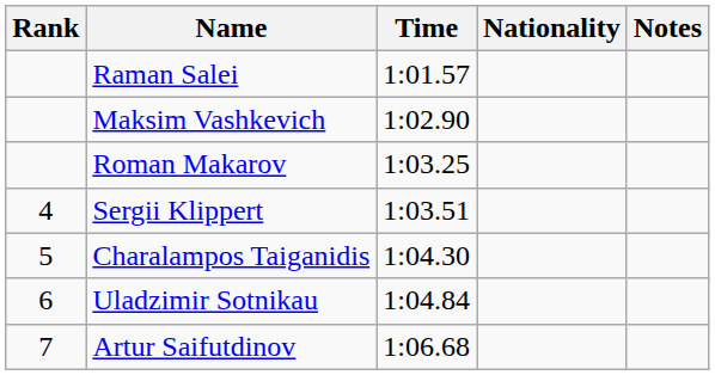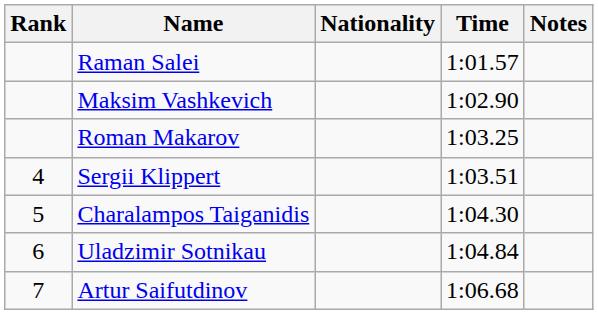columns swapped: Nationality <-> Time
